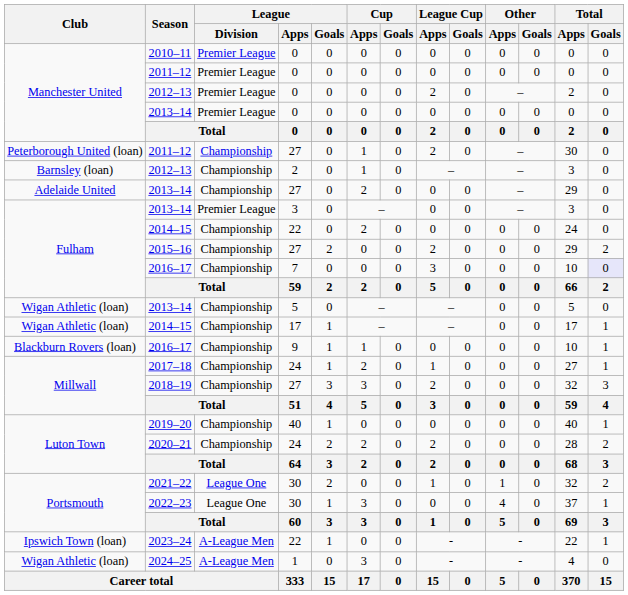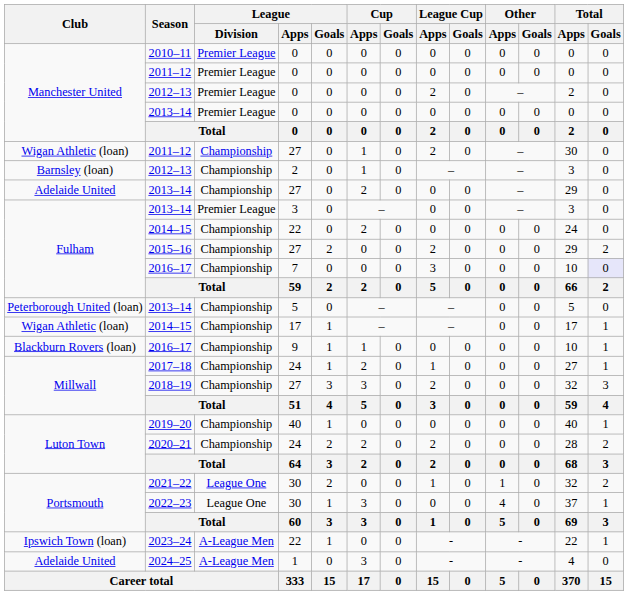2011–12 / 27 | Club: Peterborough United (loan) -> Wigan Athletic (loan)
2013–14 / 5 | Club: Wigan Athletic (loan) -> Peterborough United (loan)
2024–25 | Club: Wigan Athletic (loan) -> Adelaide United
